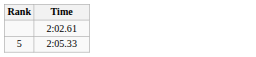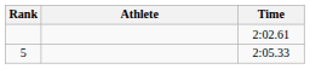+ column: Athlete
